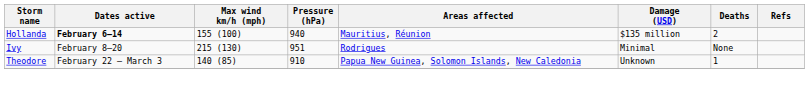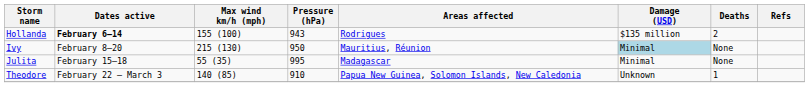Hollanda | Pressure (hPa): 940 -> 943
Hollanda | Areas affected: Mauritius, Réunion -> Rodrigues
Ivy | Pressure (hPa): 951 -> 950
Ivy | Areas affected: Rodrigues -> Mauritius, Réunion
Ivy | Damage (USD): no background -> lightblue background
+ row: Julita | February 15–18 | 55 (35) | 995 | Madagascar | Minimal | None
